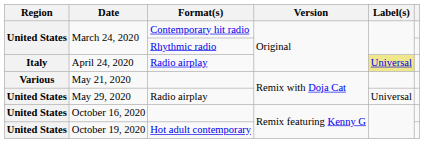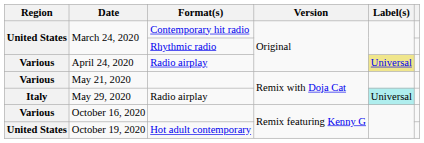April 24, 2020 | Region: Italy -> Various
May 29, 2020 | Region: United States -> Italy
May 29, 2020 | Label(s): no background -> paleturquoise background
October 16, 2020 | Region: United States -> Various
